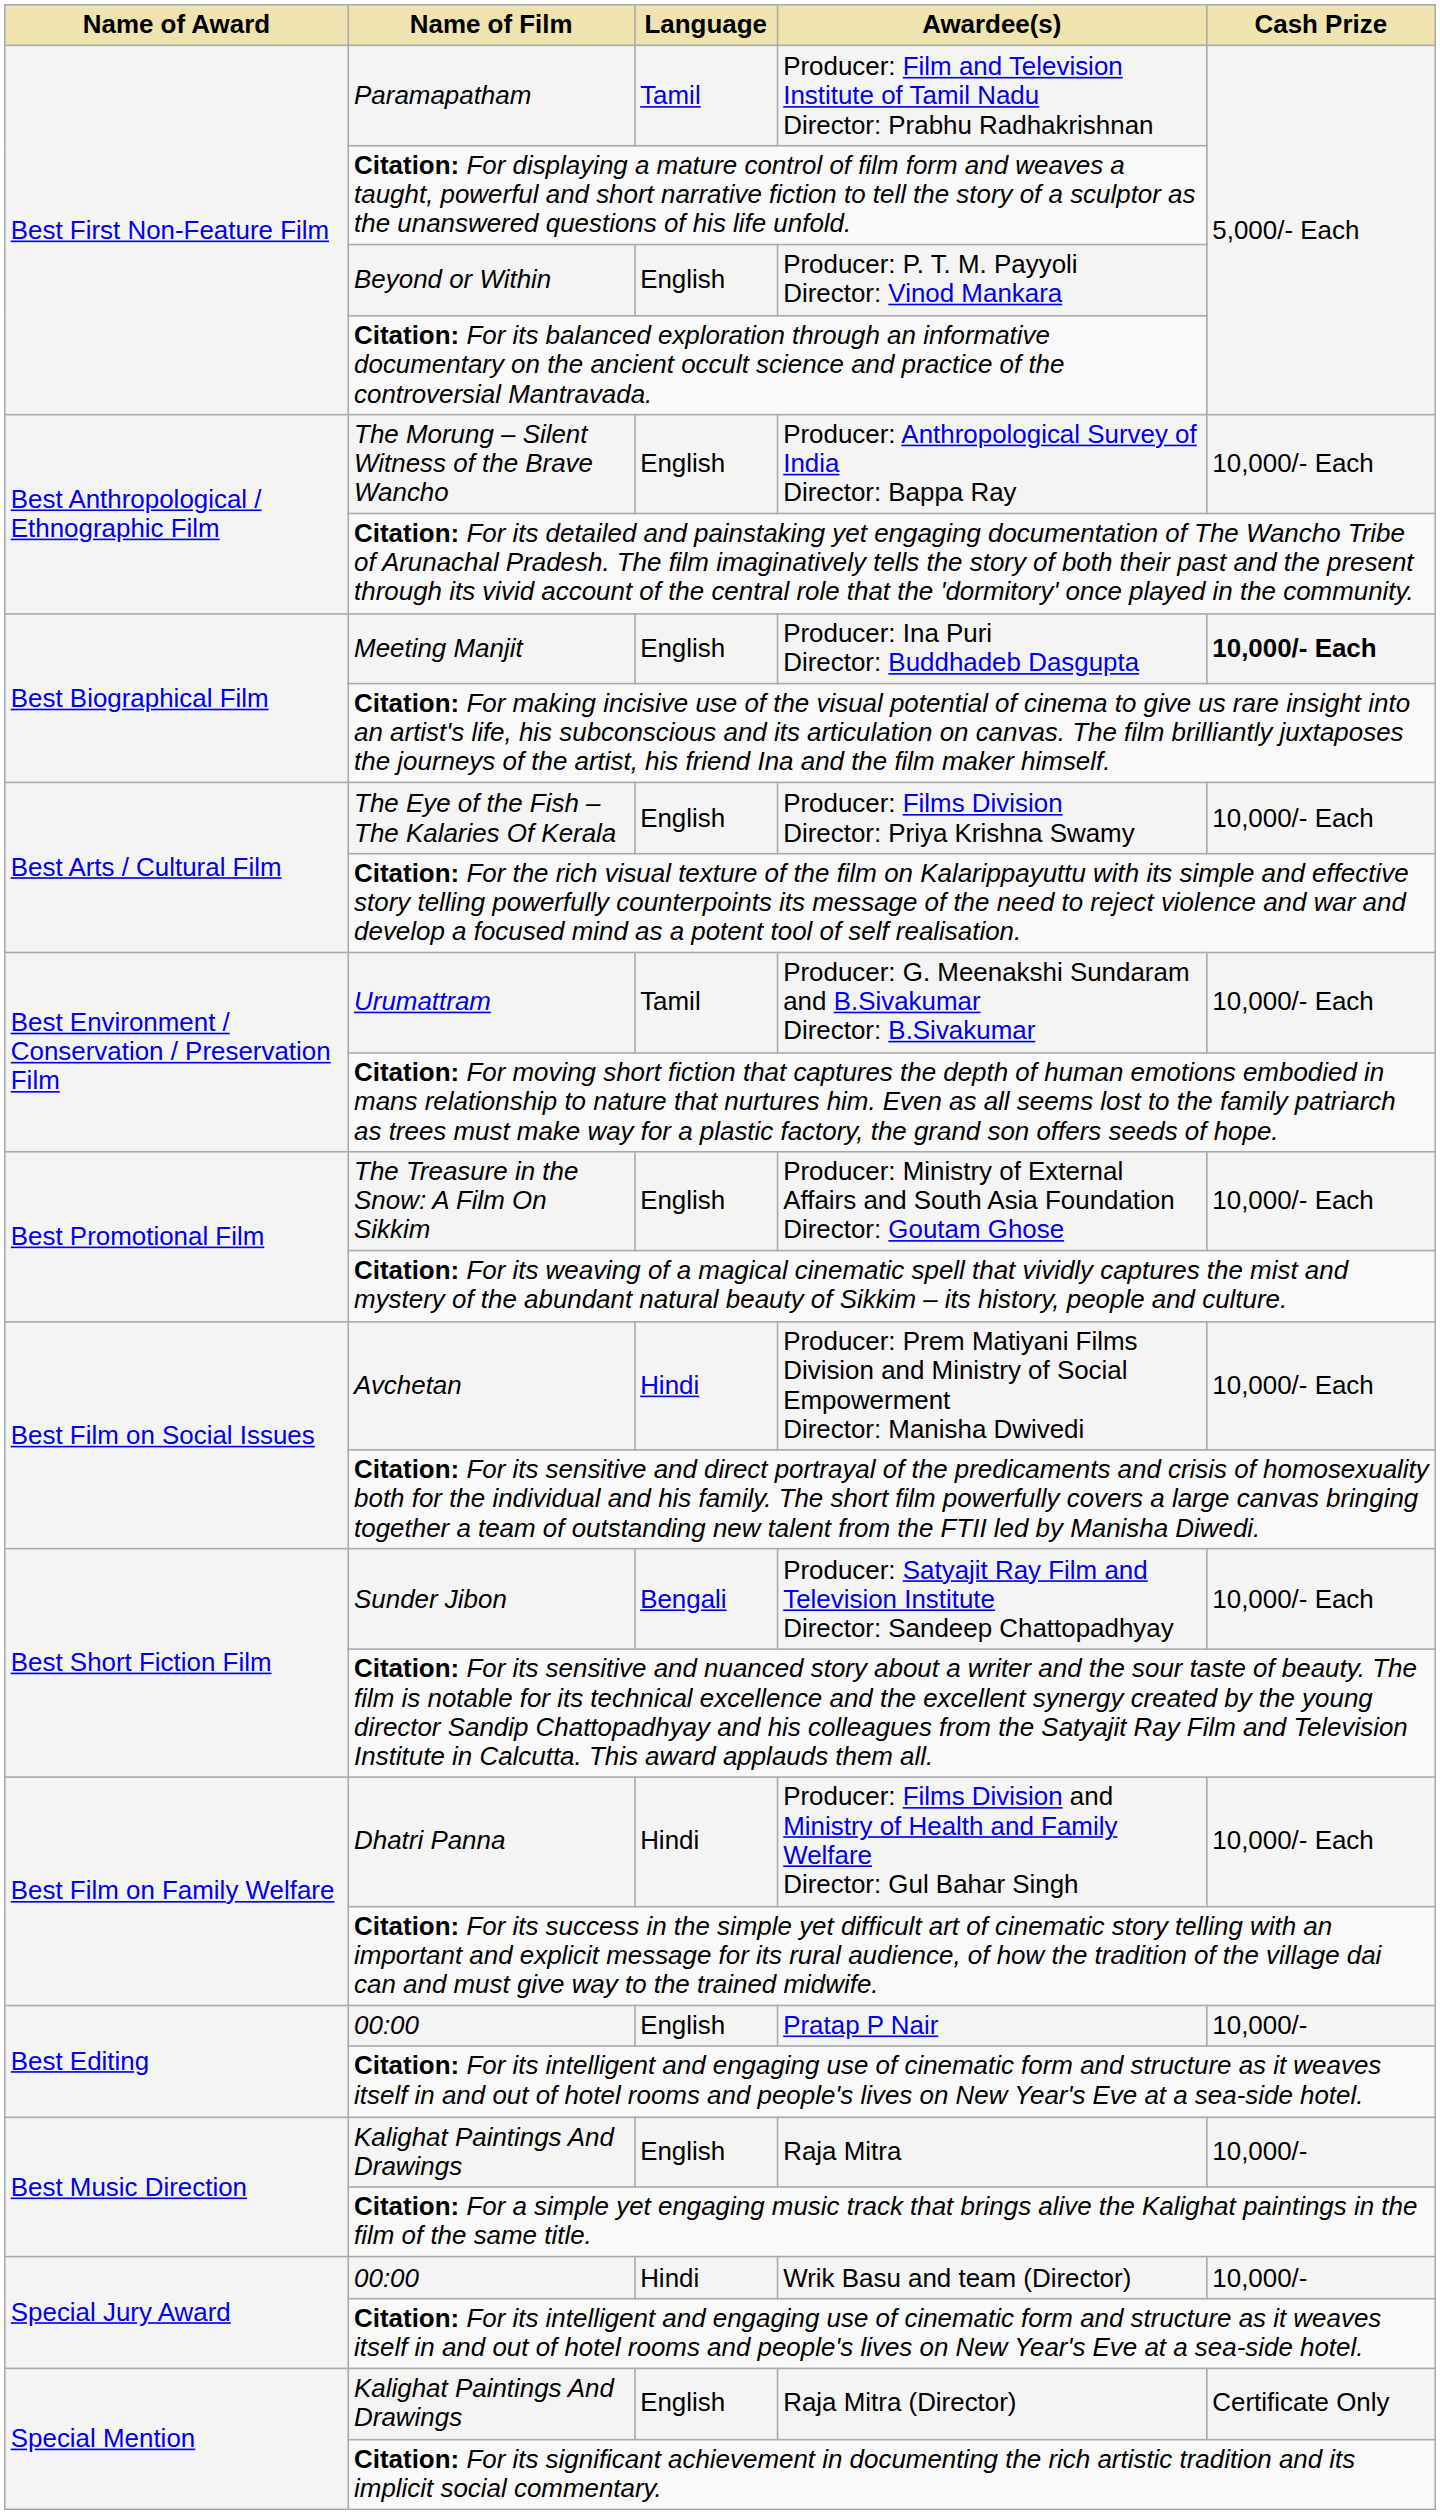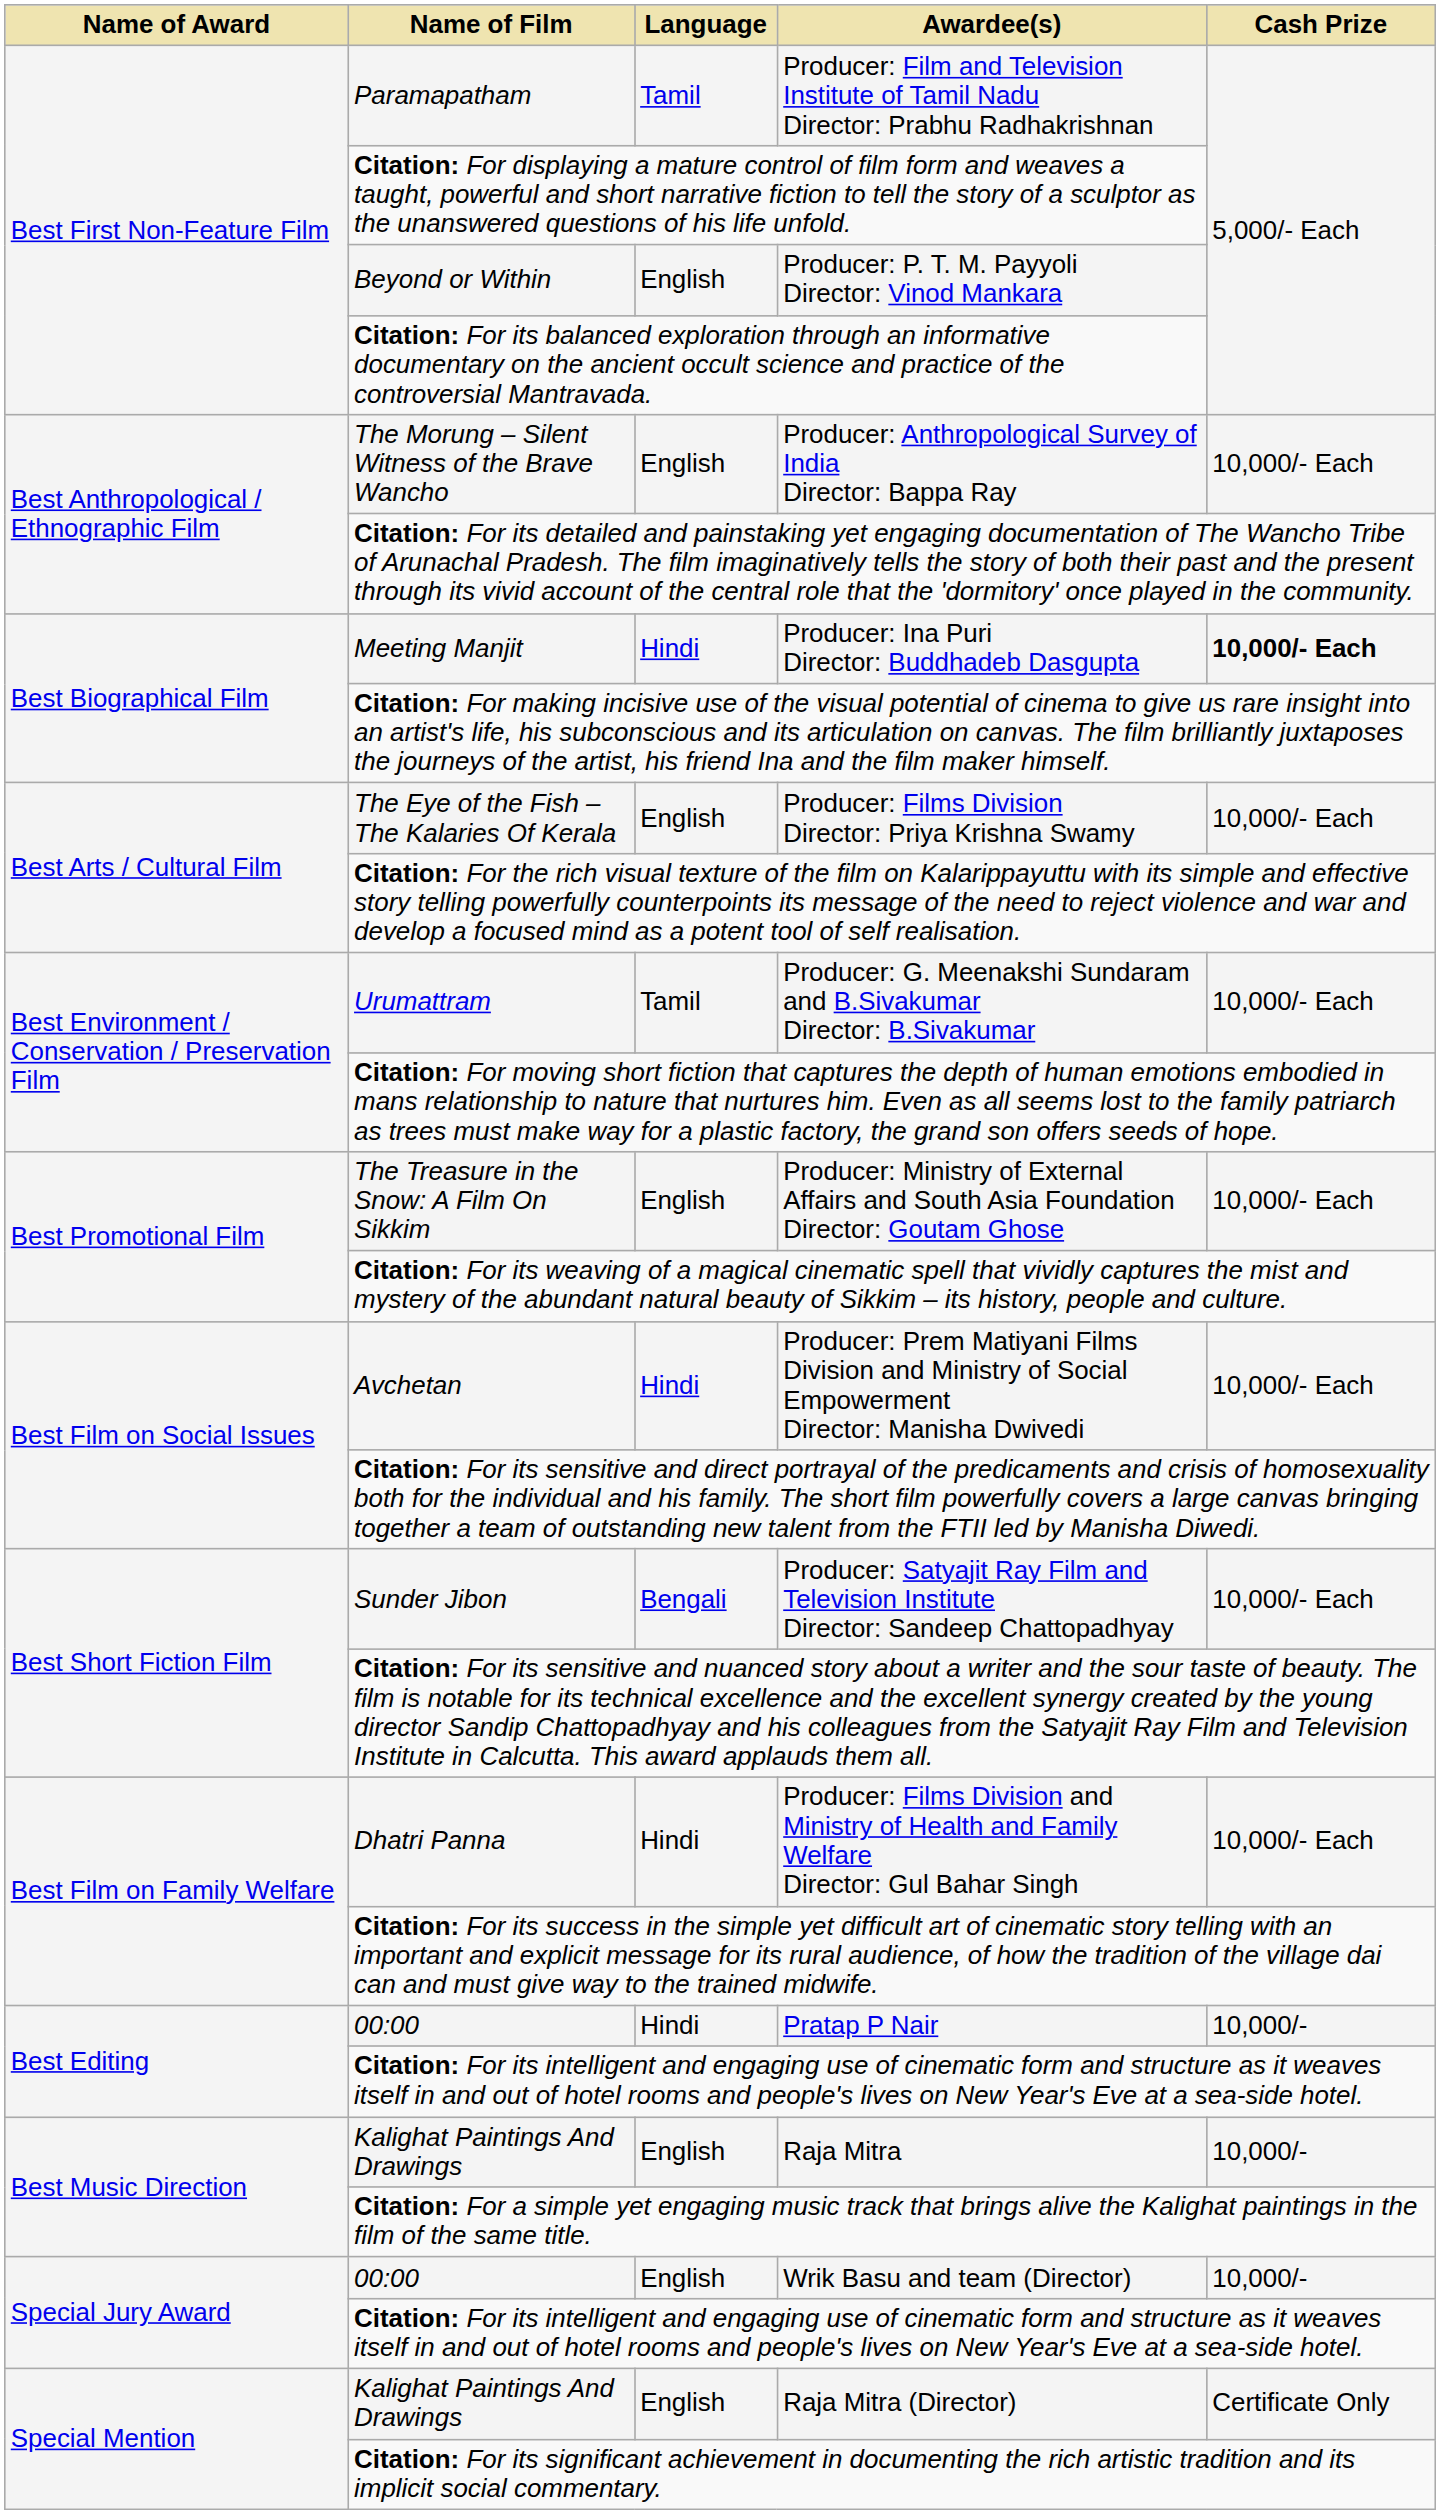Producer: Ina Puri Director: Buddhadeb Dasgupta | Language: English -> Hindi
Pratap P Nair | Language: English -> Hindi
Wrik Basu and team (Director) | Language: Hindi -> English
